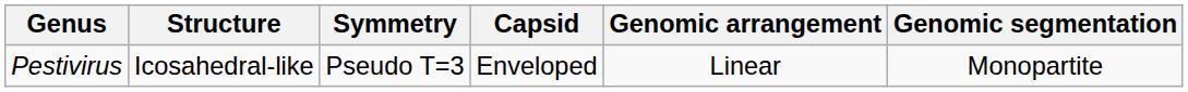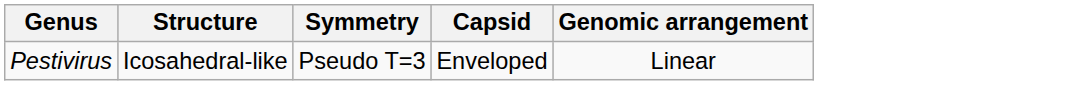- column: Genomic segmentation | Monopartite
